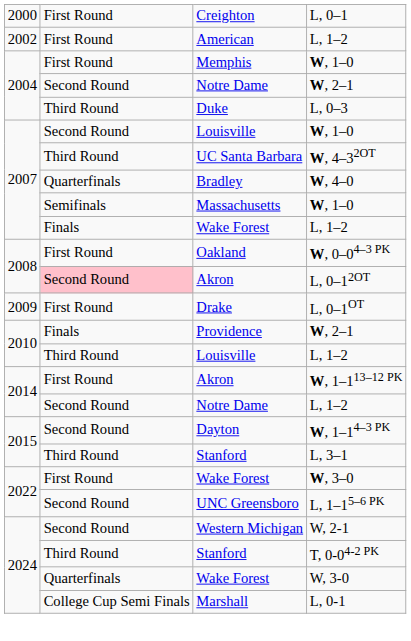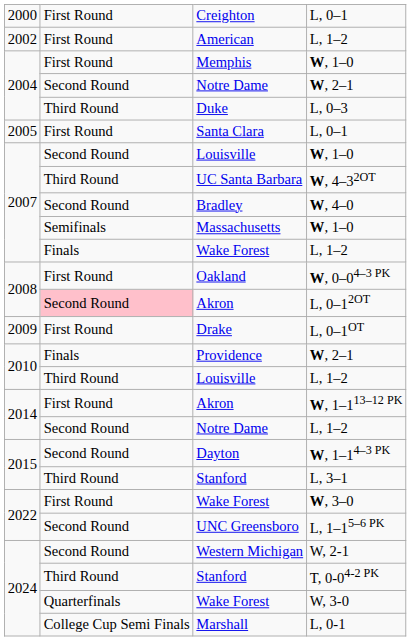+ row: 2005 | First Round | Santa Clara | L, 0–1
Bradley | column 2: Quarterfinals -> Second Round
